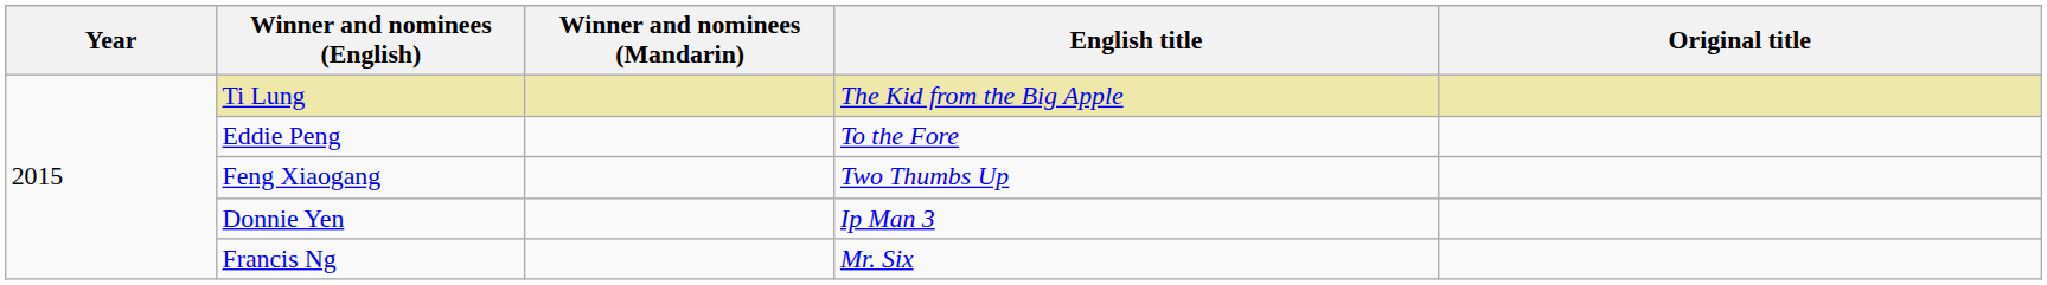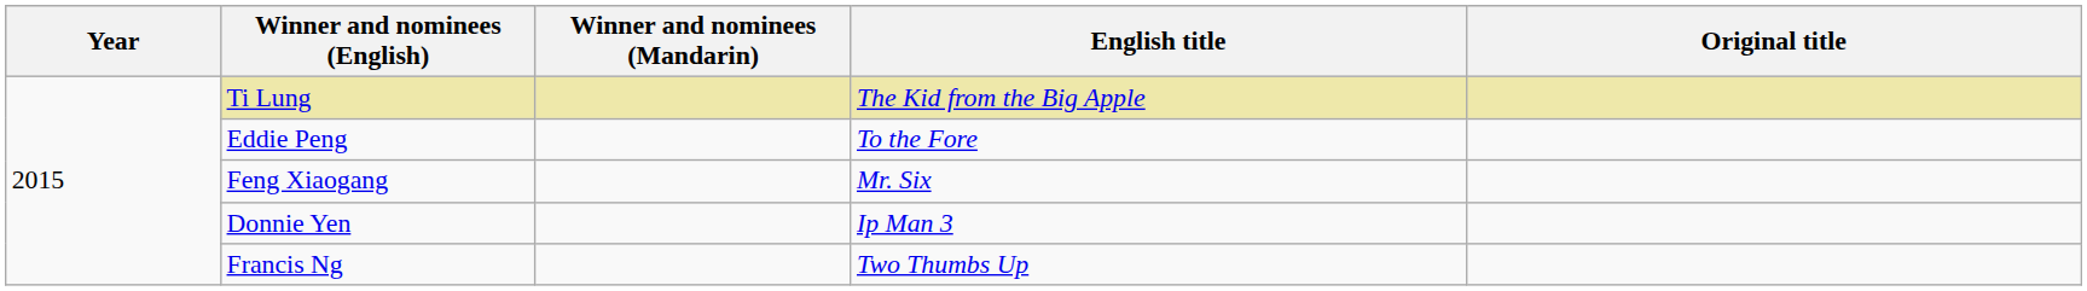Feng Xiaogang | English title: Two Thumbs Up -> Mr. Six
Francis Ng | English title: Mr. Six -> Two Thumbs Up
